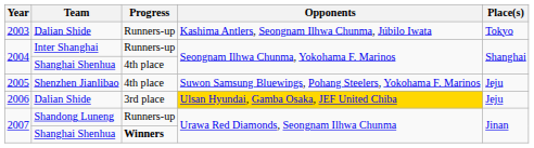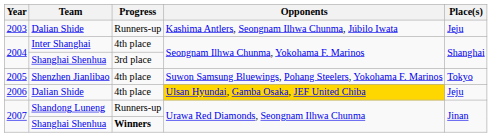2003 | Place(s): Tokyo -> Jeju
2004 / Inter Shanghai | Progress: Runners-up -> 4th place
2004 / Shanghai Shenhua | Progress: 4th place -> 3rd place
2005 | Place(s): Jeju -> Tokyo
2006 | Progress: 3rd place -> 4th place
